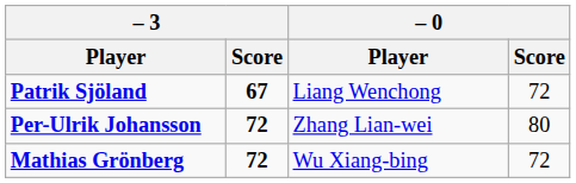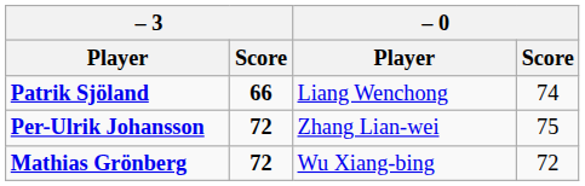Patrik Sjöland | – 3 / Score: 67 -> 66
Patrik Sjöland | – 0 / Score: 72 -> 74
Per-Ulrik Johansson | – 0 / Score: 80 -> 75
